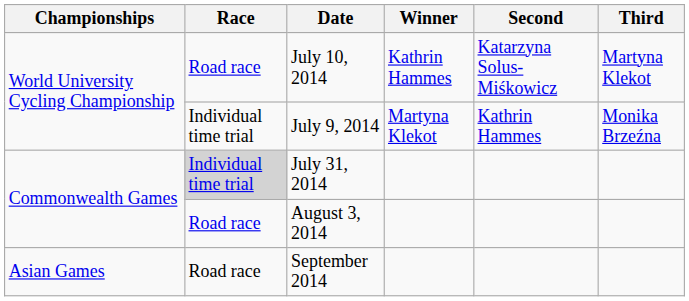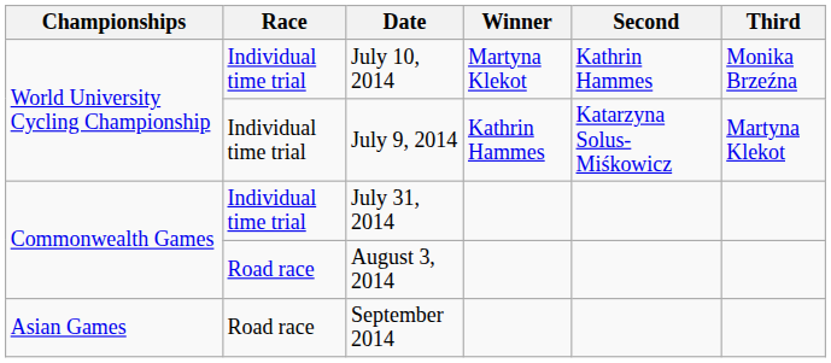July 10, 2014 | Race: Road race -> Individual time trial
July 10, 2014 | Winner: Kathrin Hammes -> Martyna Klekot
July 10, 2014 | Second: Katarzyna Solus-Miśkowicz -> Kathrin Hammes
July 10, 2014 | Third: Martyna Klekot -> Monika Brzeźna
July 9, 2014 | Winner: Martyna Klekot -> Kathrin Hammes
July 9, 2014 | Second: Kathrin Hammes -> Katarzyna Solus-Miśkowicz
July 9, 2014 | Third: Monika Brzeźna -> Martyna Klekot
July 31, 2014 | Race: lightgrey background -> no background
